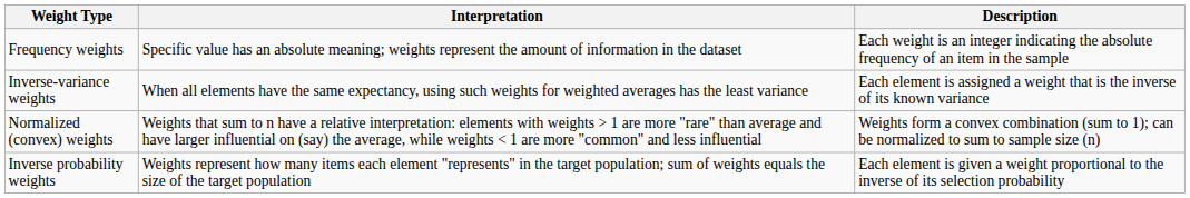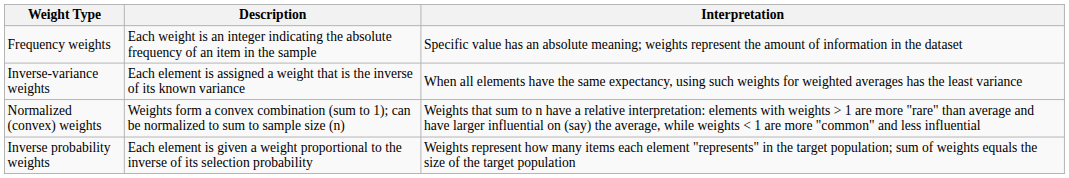columns swapped: Description <-> Interpretation
